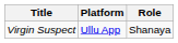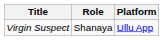columns swapped: Role <-> Platform
